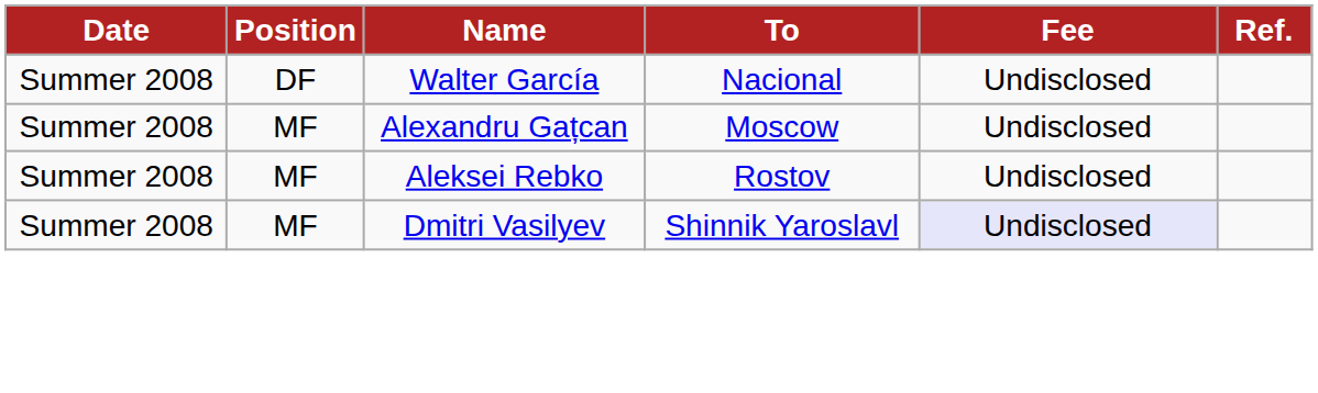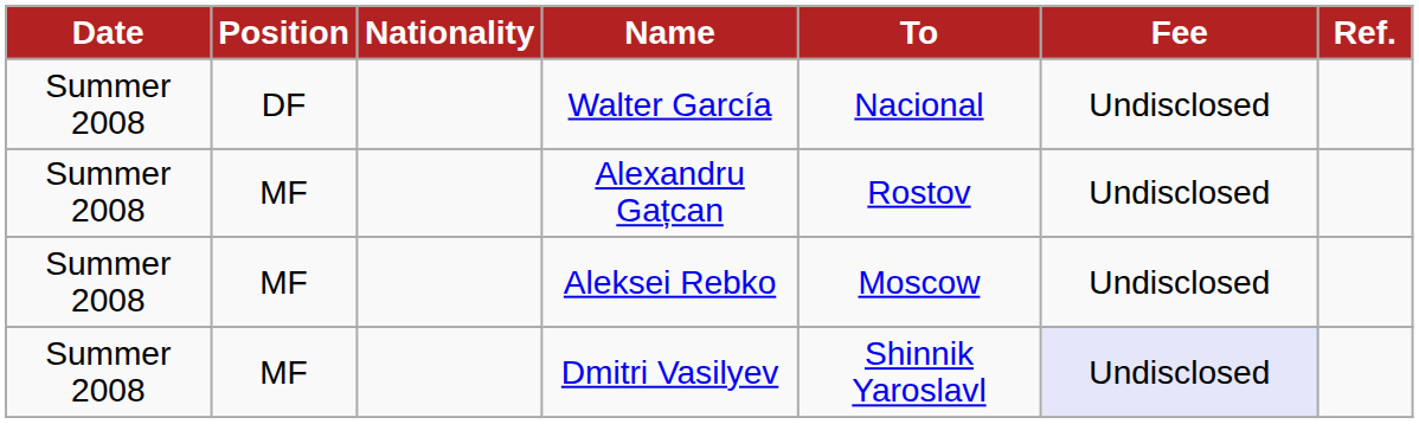+ column: Nationality
Alexandru Gațcan | To: Moscow -> Rostov
Aleksei Rebko | To: Rostov -> Moscow
